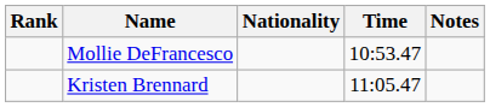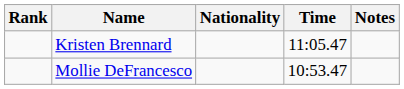rows swapped: Mollie DeFrancesco <-> Kristen Brennard
